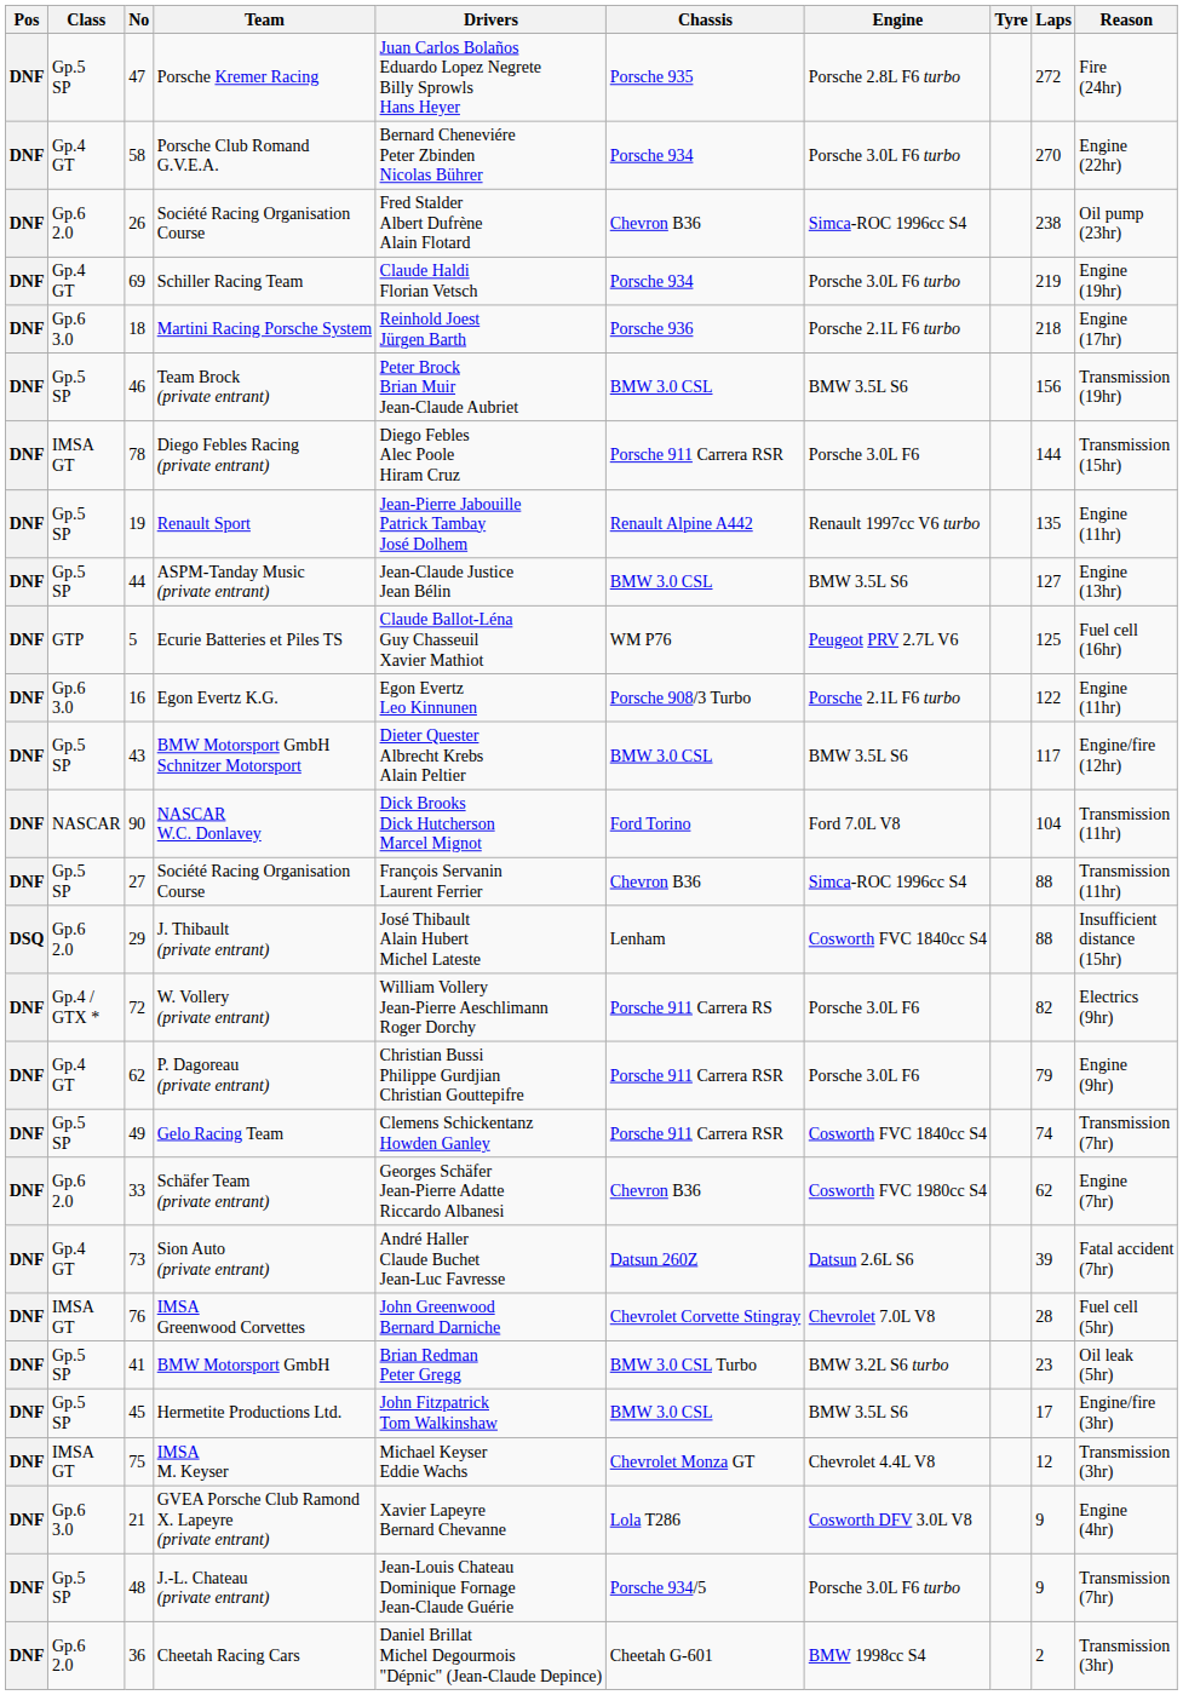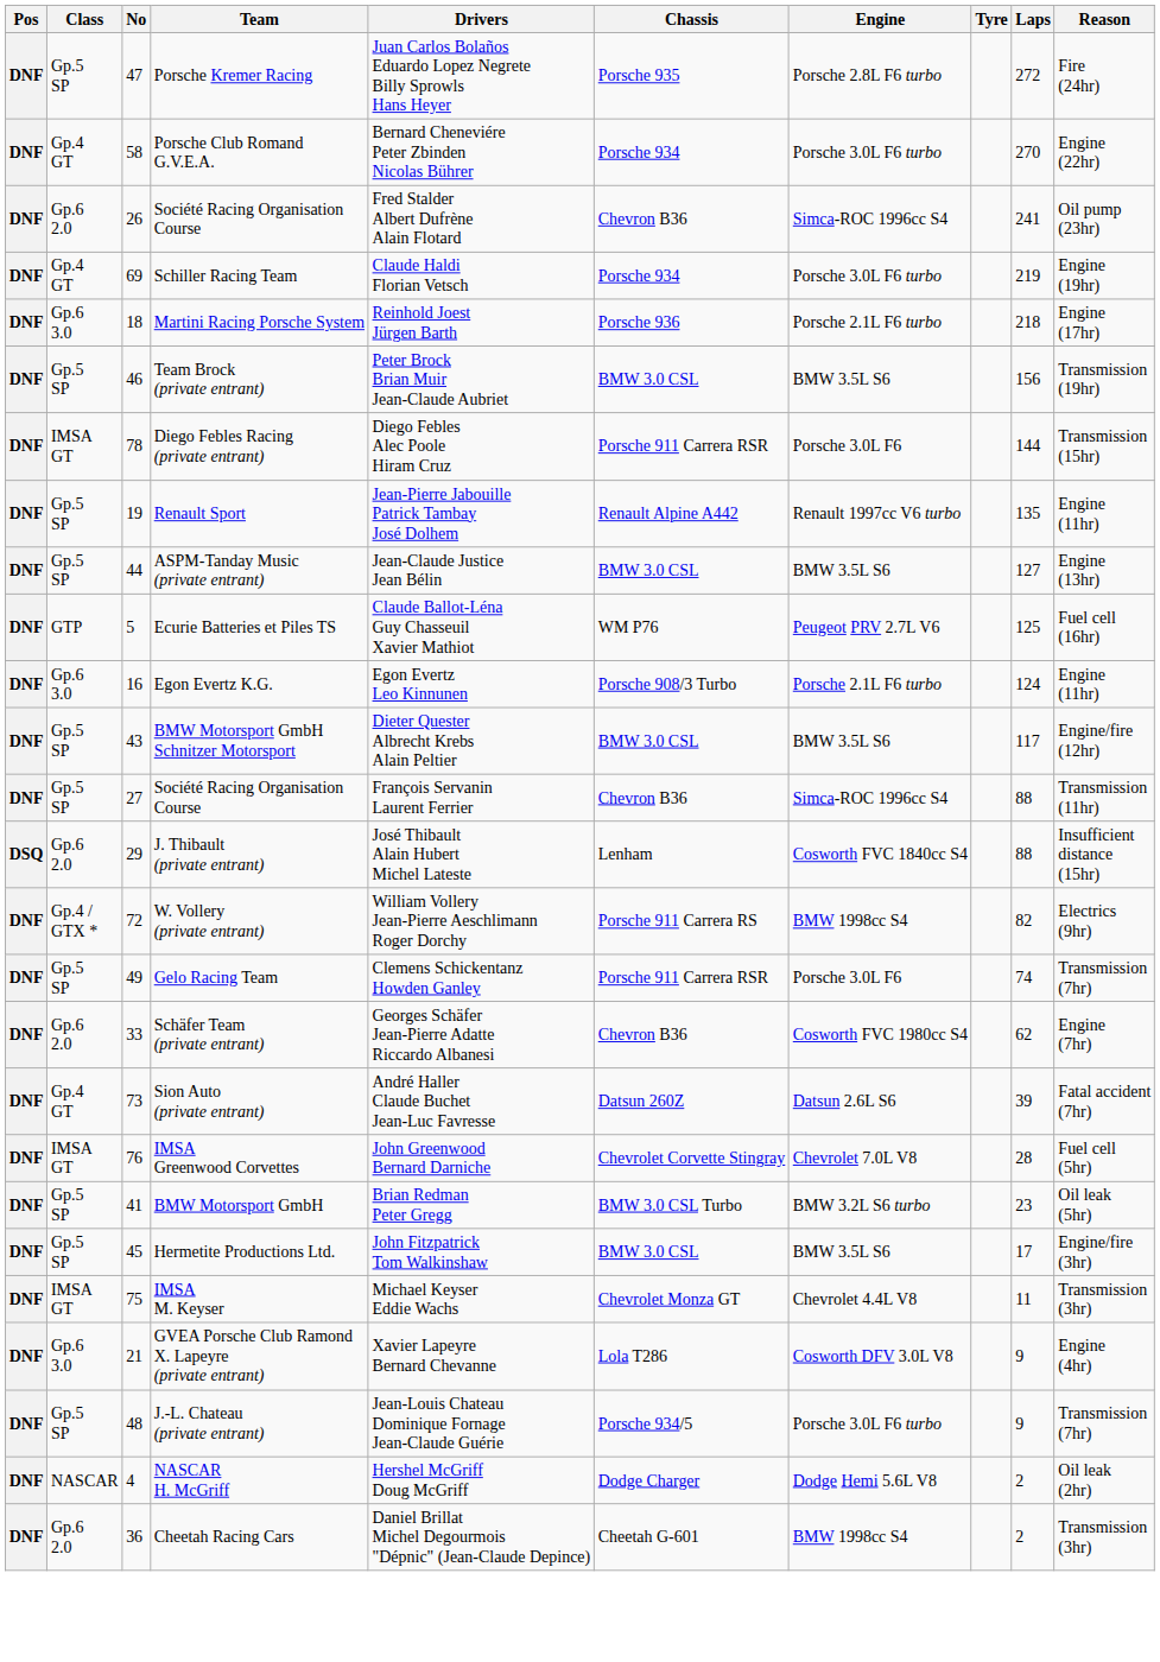26 / Société Racing Organisation Course | Laps: 238 -> 241
Egon Evertz K.G. | Laps: 122 -> 124
- row: DNF | NASCAR | 90 | NASCAR W.C. Donlavey | Dick Brooks Dick Hutcherson Marcel Mignot | Ford Torino | Ford 7.0L V8 | 104 | Transmission (11hr)
W. Vollery (private entrant) | Engine: Porsche 3.0L F6 -> BMW 1998cc S4
- row: DNF | Gp.4 GT | 62 | P. Dagoreau (private entrant) | Christian Bussi Philippe Gurdjian Christian Gouttepifre | Porsche 911 Carrera RSR | Porsche 3.0L F6 | 79 | Engine (9hr)
Gelo Racing Team | Engine: Cosworth FVC 1840cc S4 -> Porsche 3.0L F6
IMSA M. Keyser | Laps: 12 -> 11
+ row: DNF | NASCAR | 4 | NASCAR H. McGriff | Hershel McGriff Doug McGriff | Dodge Charger | Dodge Hemi 5.6L V8 | 2 | Oil leak (2hr)
